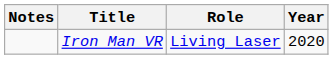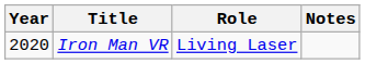columns swapped: Year <-> Notes
